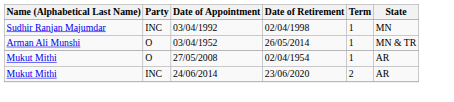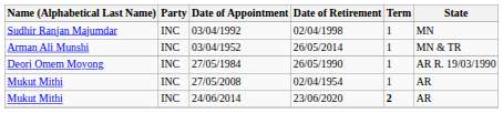03/04/1952 | Party: O -> INC
+ row: Deori Omem Moyong | INC | 27/05/1984 | 26/05/1990 | 1 | AR R. 19/03/1990
27/05/2008 | Party: O -> INC
24/06/2014 | Term: normal -> bold
